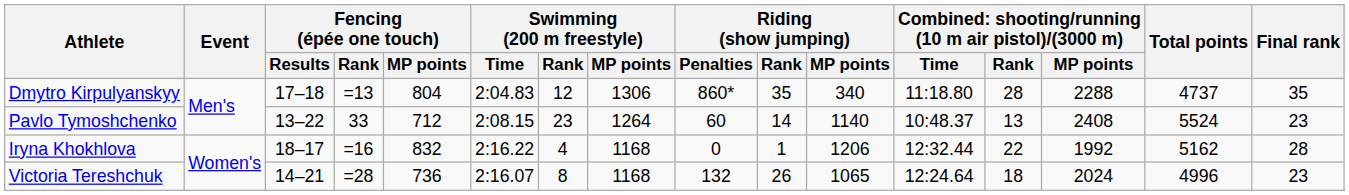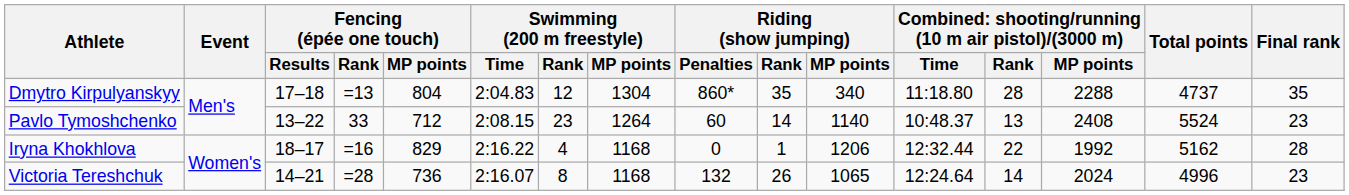Dmytro Kirpulyanskyy | Swimming (200 m freestyle) / MP points: 1306 -> 1304
Iryna Khokhlova | Fencing (épée one touch) / MP points: 832 -> 829
Victoria Tereshchuk | column 13: 18 -> 14
